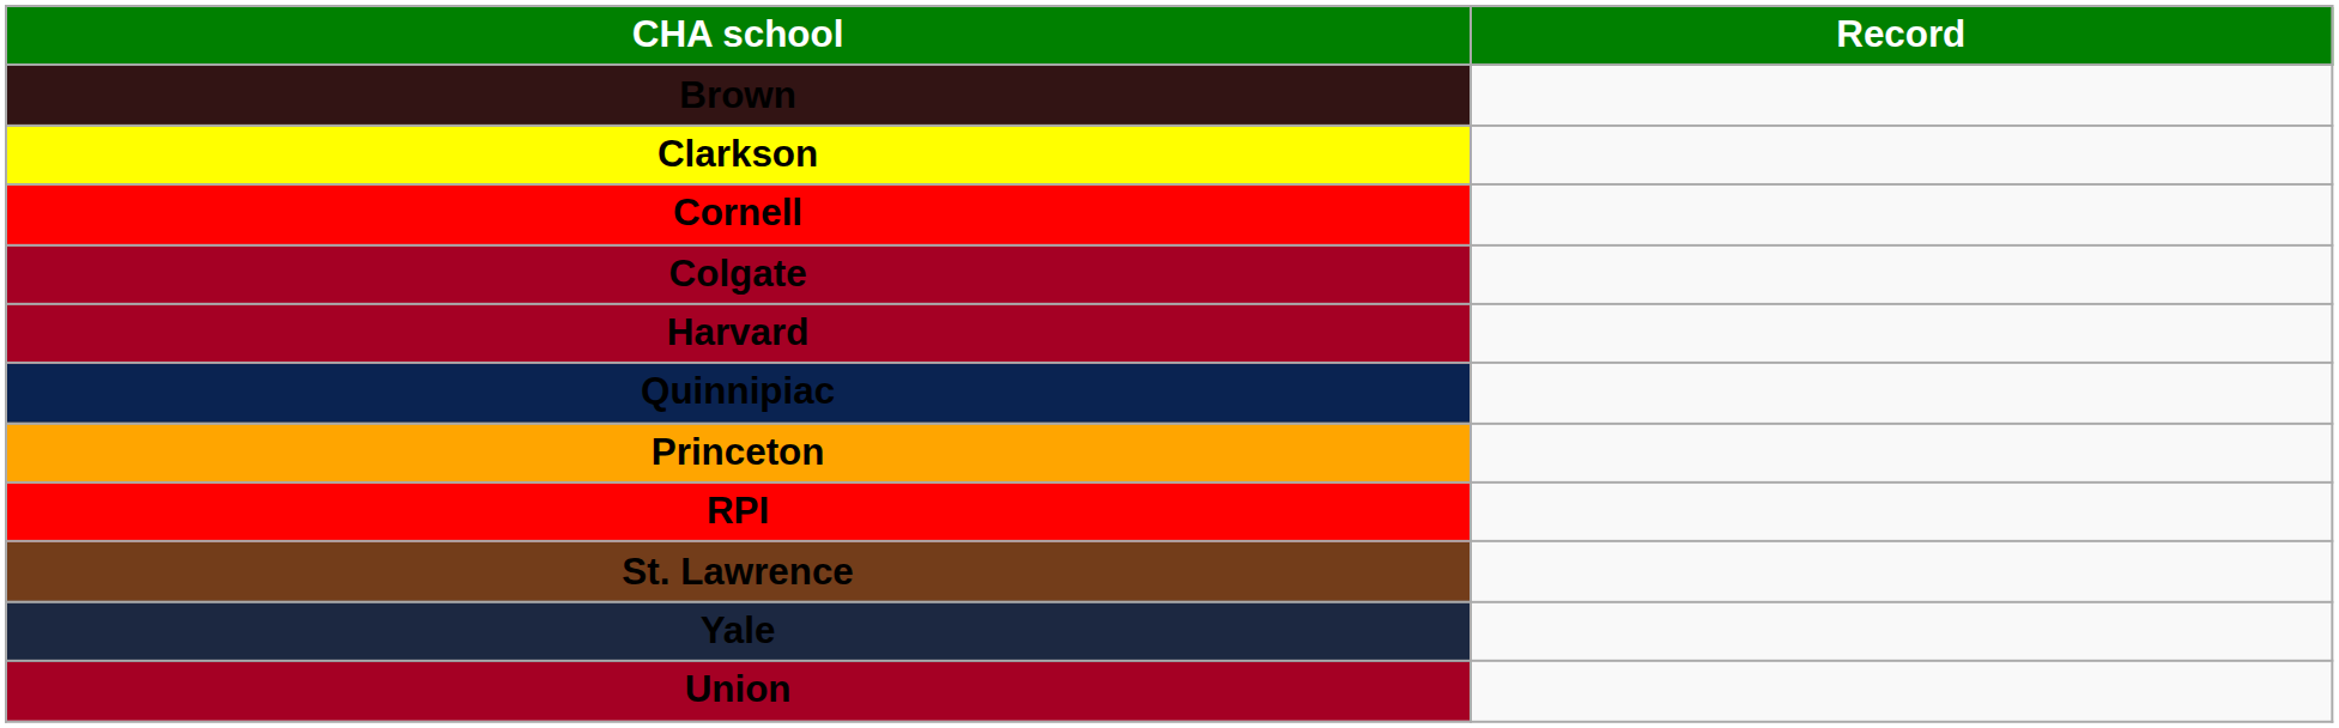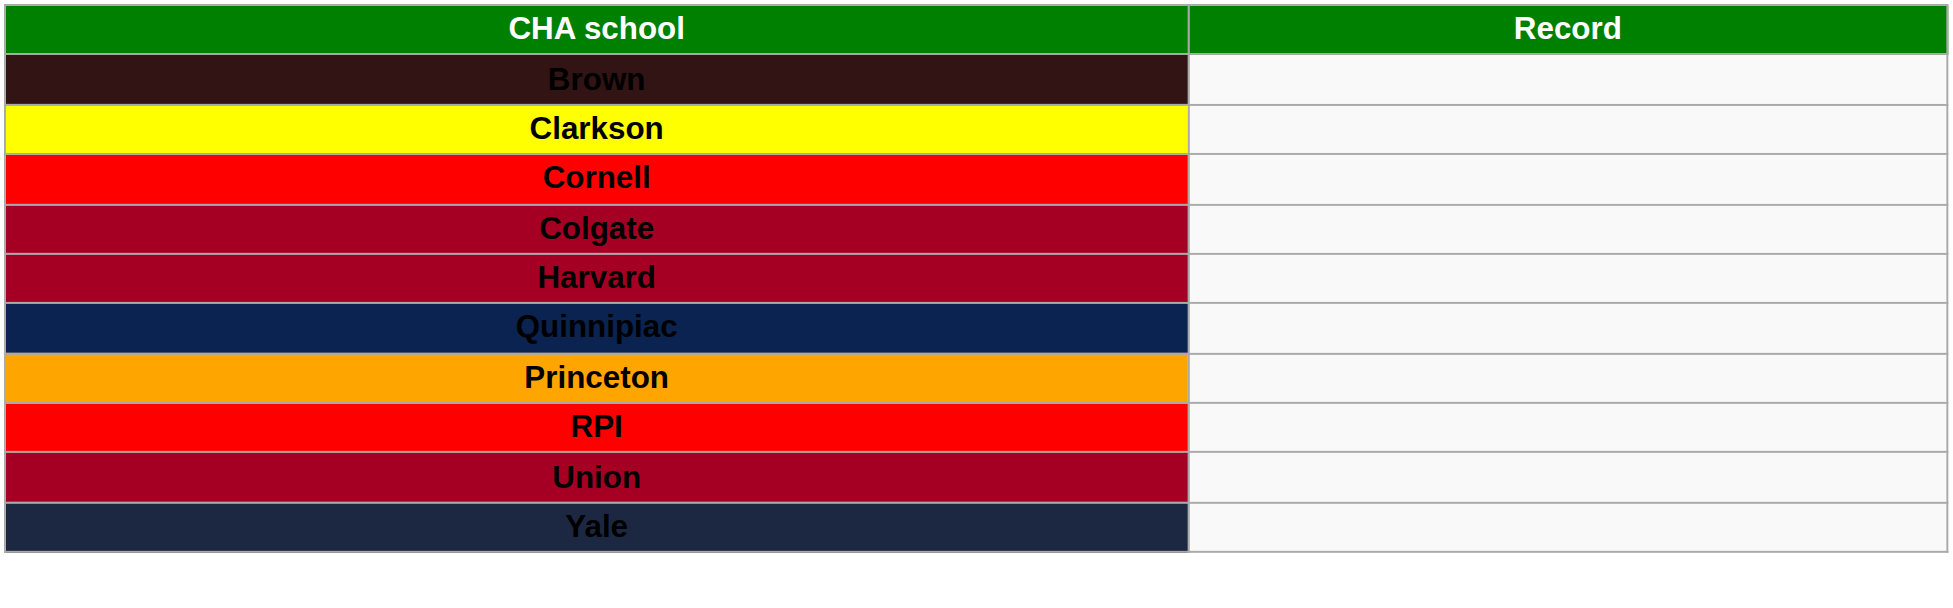- row: St. Lawrence
rows swapped: Union <-> Yale
